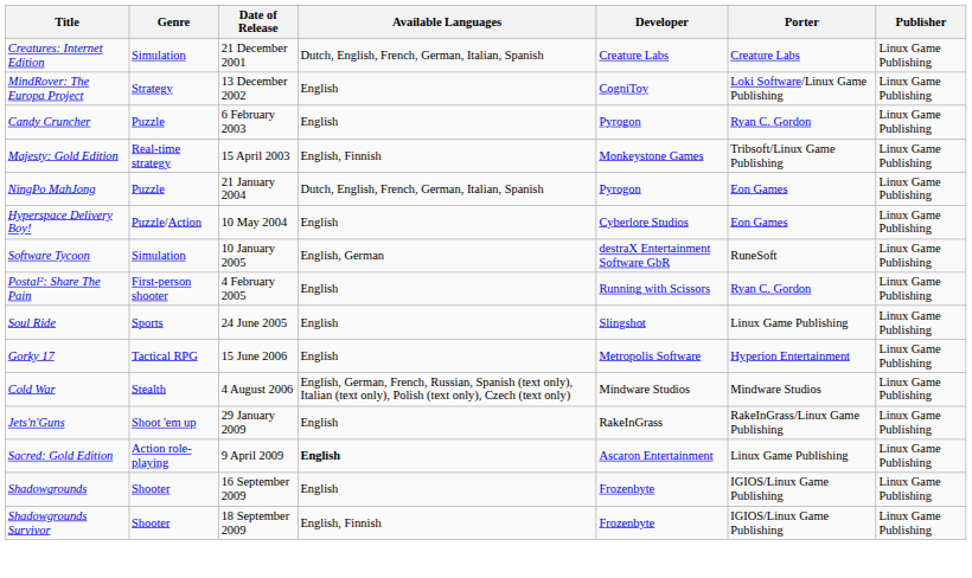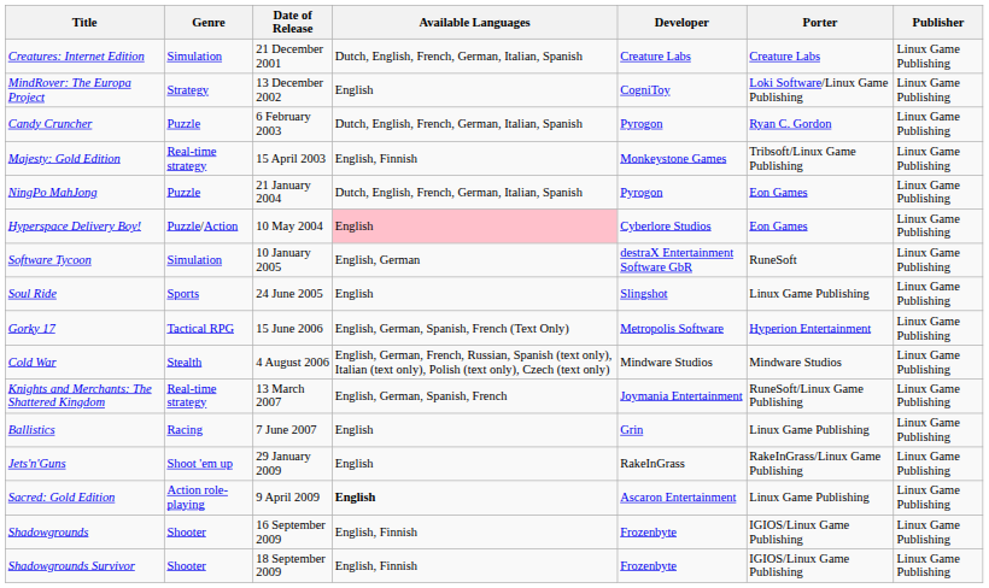Candy Cruncher | Available Languages: English -> Dutch, English, French, German, Italian, Spanish
Hyperspace Delivery Boy! | Available Languages: no background -> pink background
- row: Postal²: Share The Pain | First-person shooter | 4 February 2005 | English | Running with Scissors | Ryan C. Gordon | Linux Game Publishing
Gorky 17 | Available Languages: English -> English, German, Spanish, French (Text Only)
+ row: Knights and Merchants: The Shattered Kingdom | Real-time strategy | 13 March 2007 | English, German, Spanish, French | Joymania Entertainment | RuneSoft/Linux Game Publishing | Linux Game Publishing
+ row: Ballistics | Racing | 7 June 2007 | English | Grin | Linux Game Publishing | Linux Game Publishing
Shadowgrounds | Available Languages: English -> English, Finnish
